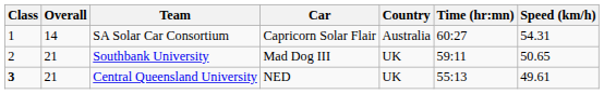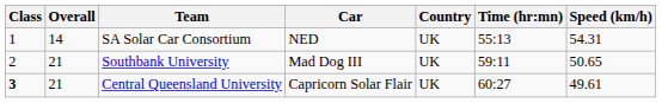SA Solar Car Consortium | Car: Capricorn Solar Flair -> NED
SA Solar Car Consortium | Country: Australia -> UK
SA Solar Car Consortium | Time (hr:mn): 60:27 -> 55:13
Central Queensland University | Car: NED -> Capricorn Solar Flair
Central Queensland University | Time (hr:mn): 55:13 -> 60:27
